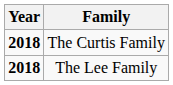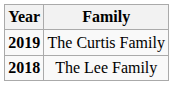The Curtis Family | Year: 2018 -> 2019
